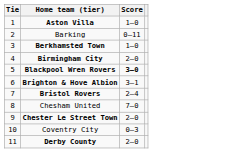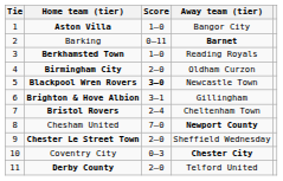+ column: Away team (tier) | Bangor City | Barnet | Reading Royals | Oldham Curzon | Newcastle Town | Gillingham | Cheltenham Town | Newport County | Sheffield Wednesday | Chester City | Telford United
